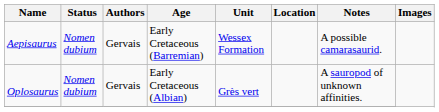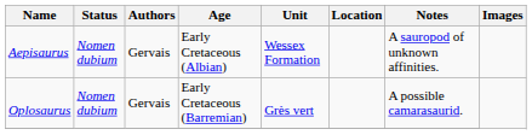Aepisaurus | Age: Early Cretaceous (Barremian) -> Early Cretaceous (Albian)
Aepisaurus | Notes: A possible camarasaurid. -> A sauropod of unknown affinities.
Oplosaurus | Age: Early Cretaceous (Albian) -> Early Cretaceous (Barremian)
Oplosaurus | Notes: A sauropod of unknown affinities. -> A possible camarasaurid.
